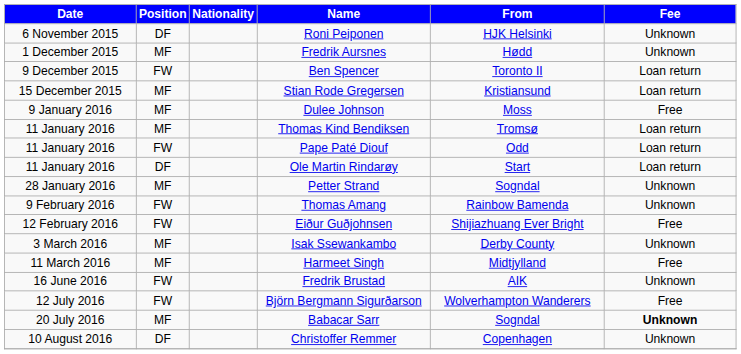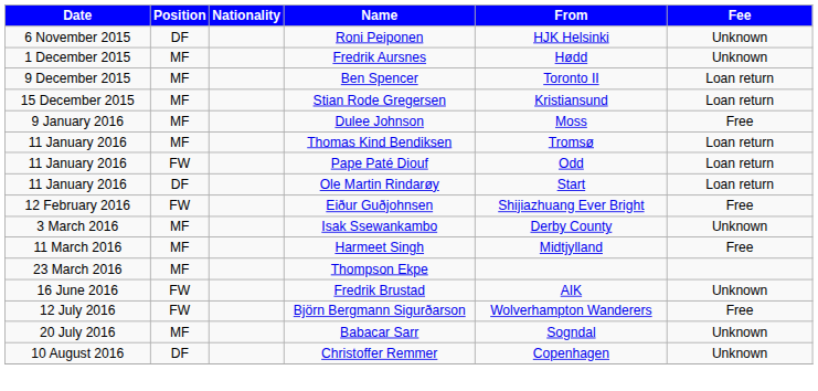Ben Spencer | Position: FW -> MF
- row: 28 January 2016 | MF | Petter Strand | Sogndal | Unknown
- row: 9 February 2016 | FW | Thomas Amang | Rainbow Bamenda | Unknown
+ row: 23 March 2016 | MF | Thompson Ekpe
Babacar Sarr | Fee: bold -> normal
